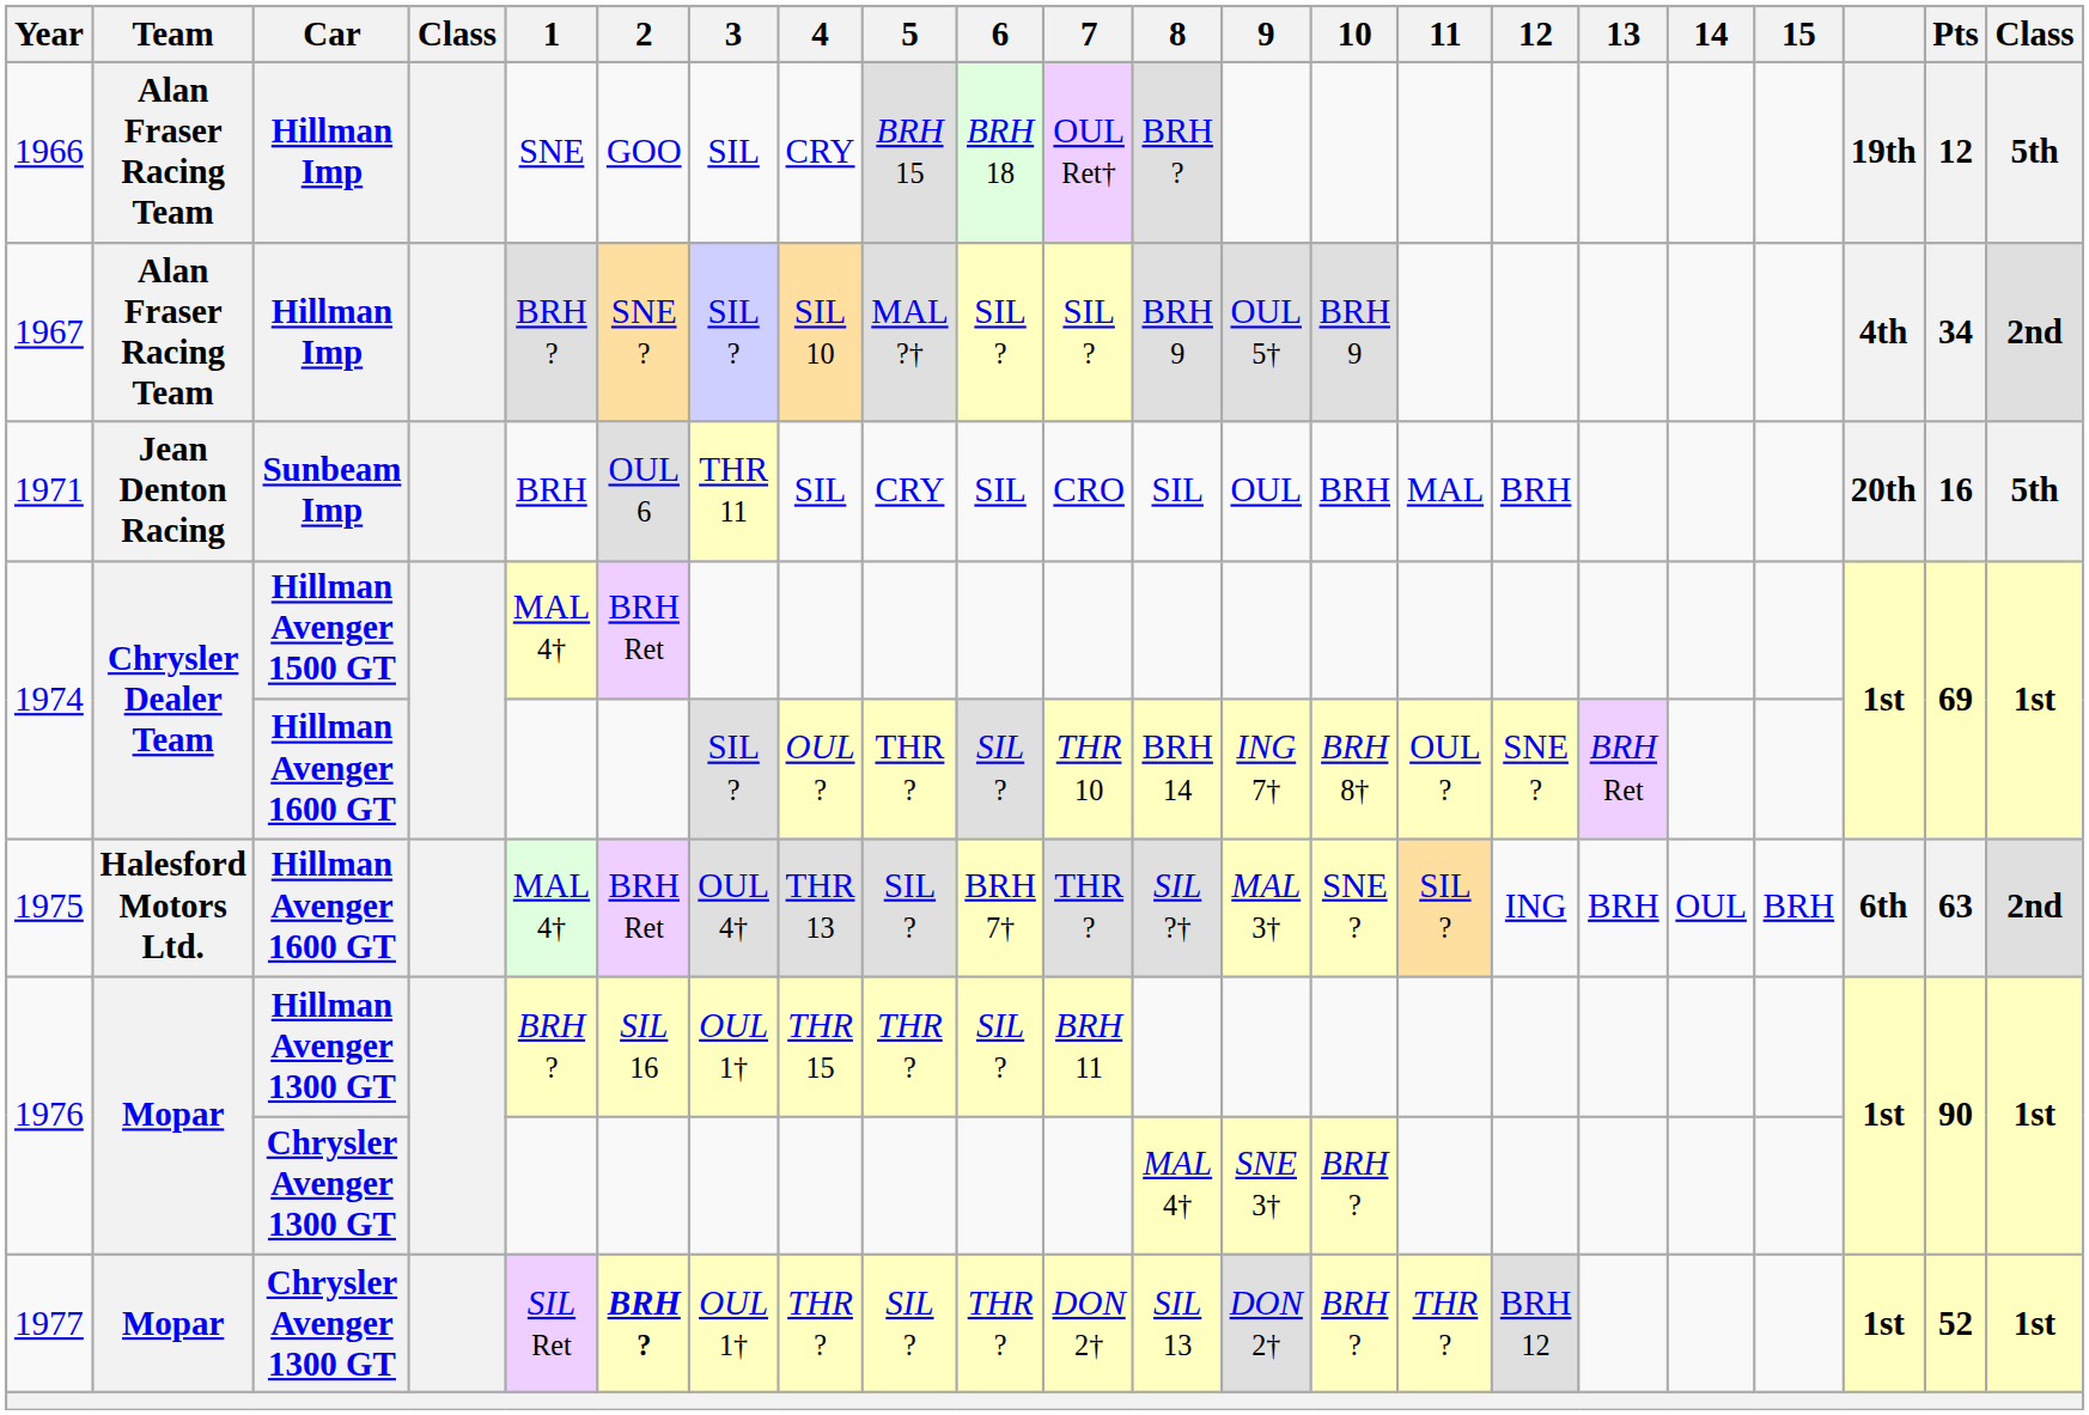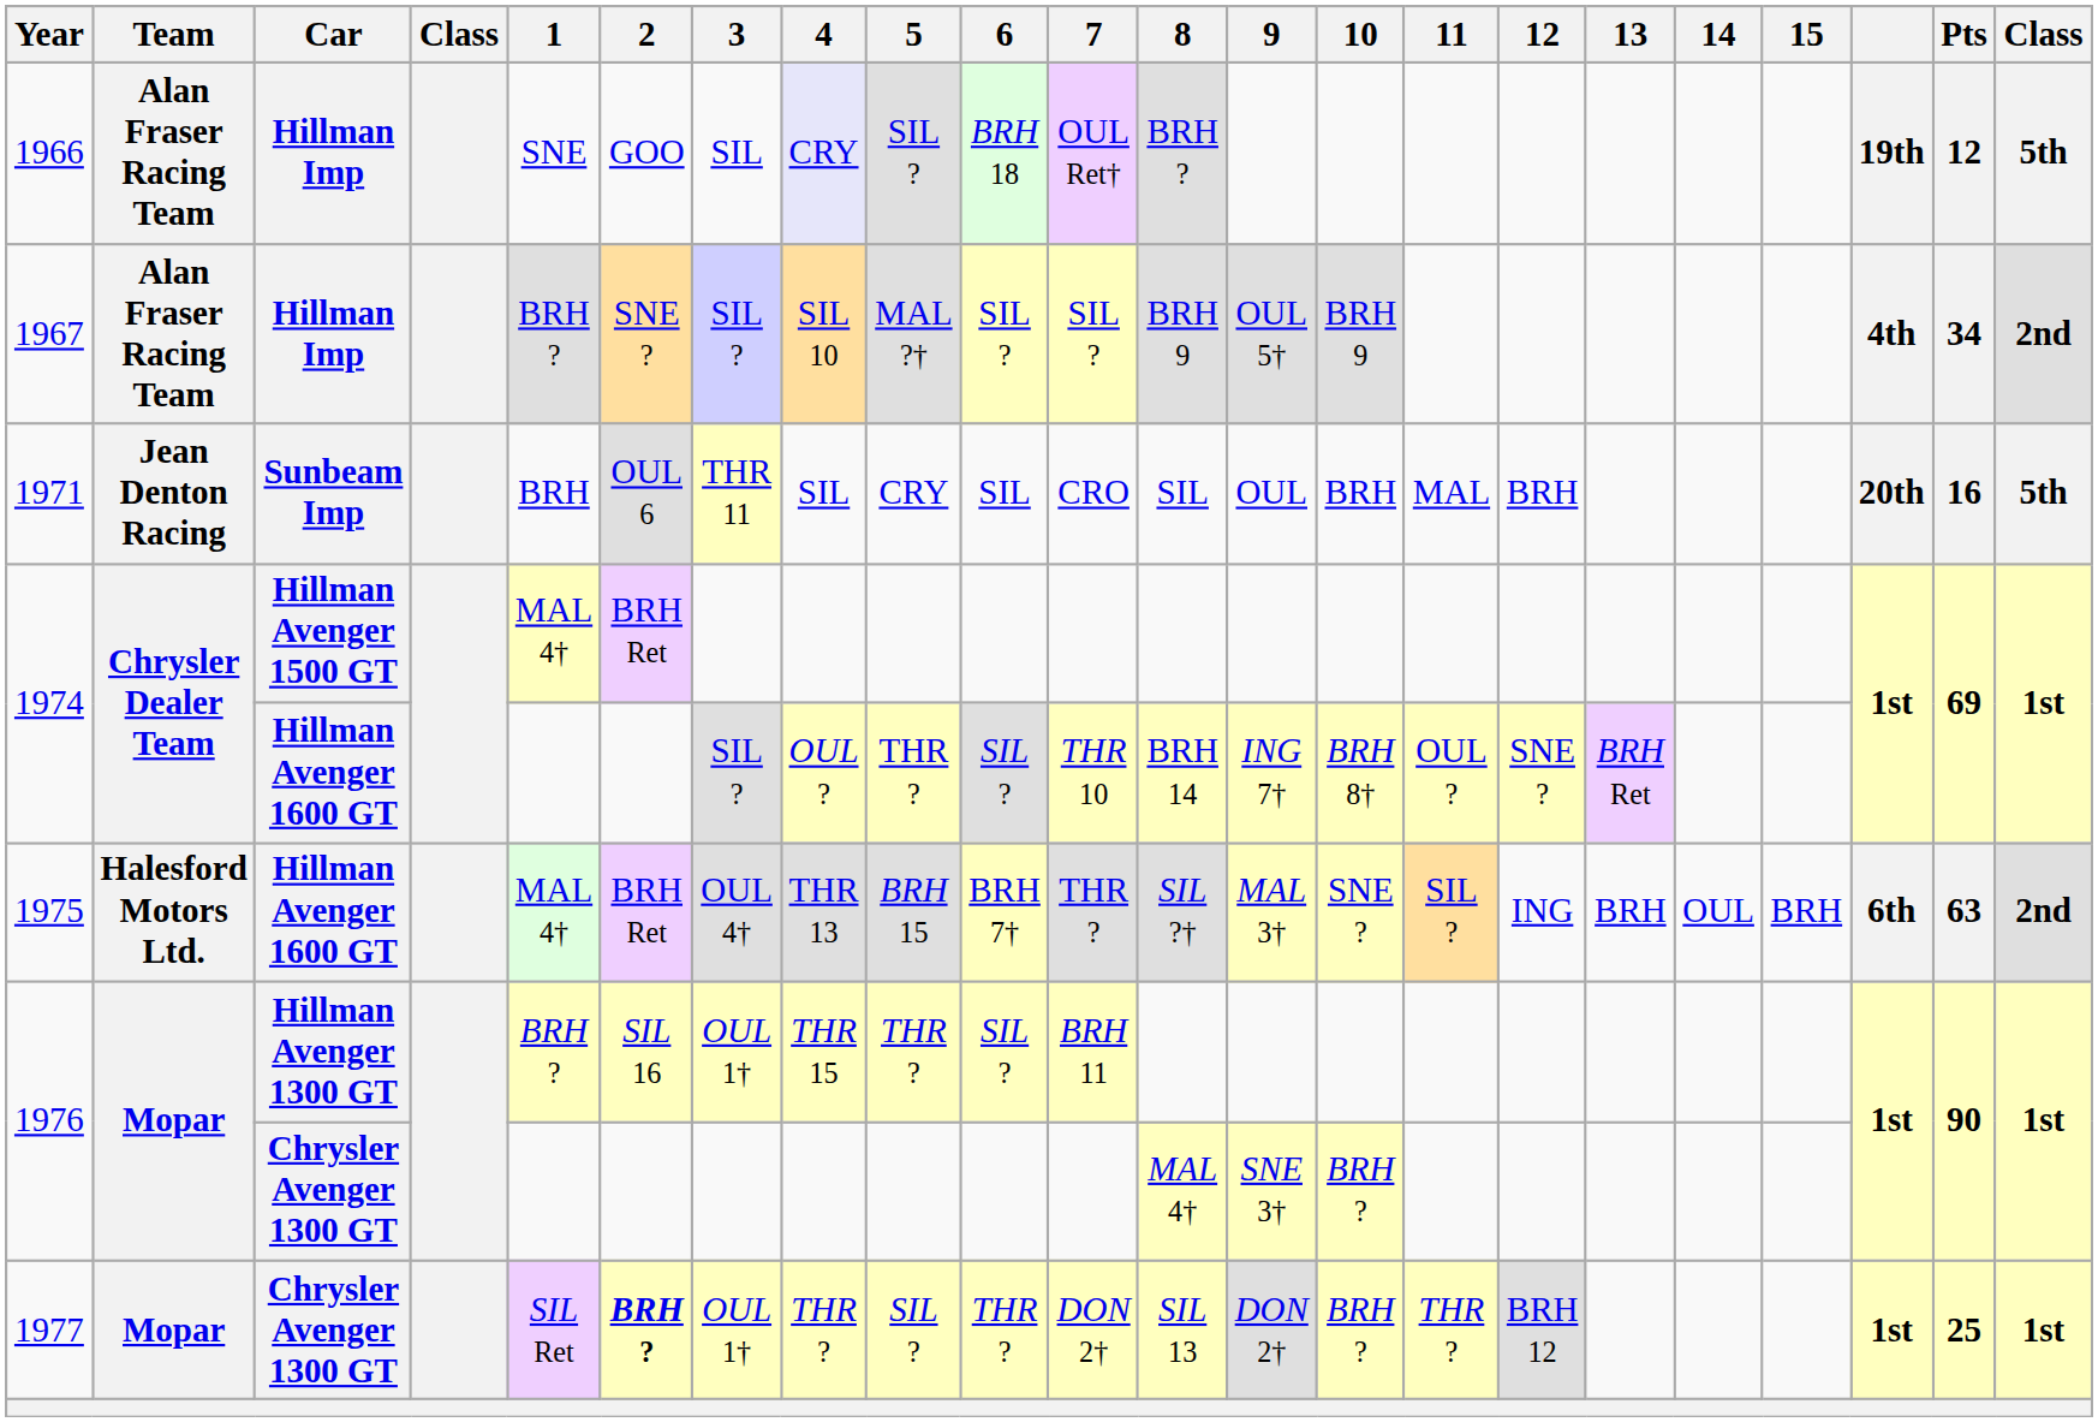1966 | 4: no background -> lavender background
1966 | 5: BRH 15 -> SIL ?
1975 | 5: SIL ? -> BRH 15
1977 | Pts: 52 -> 25
